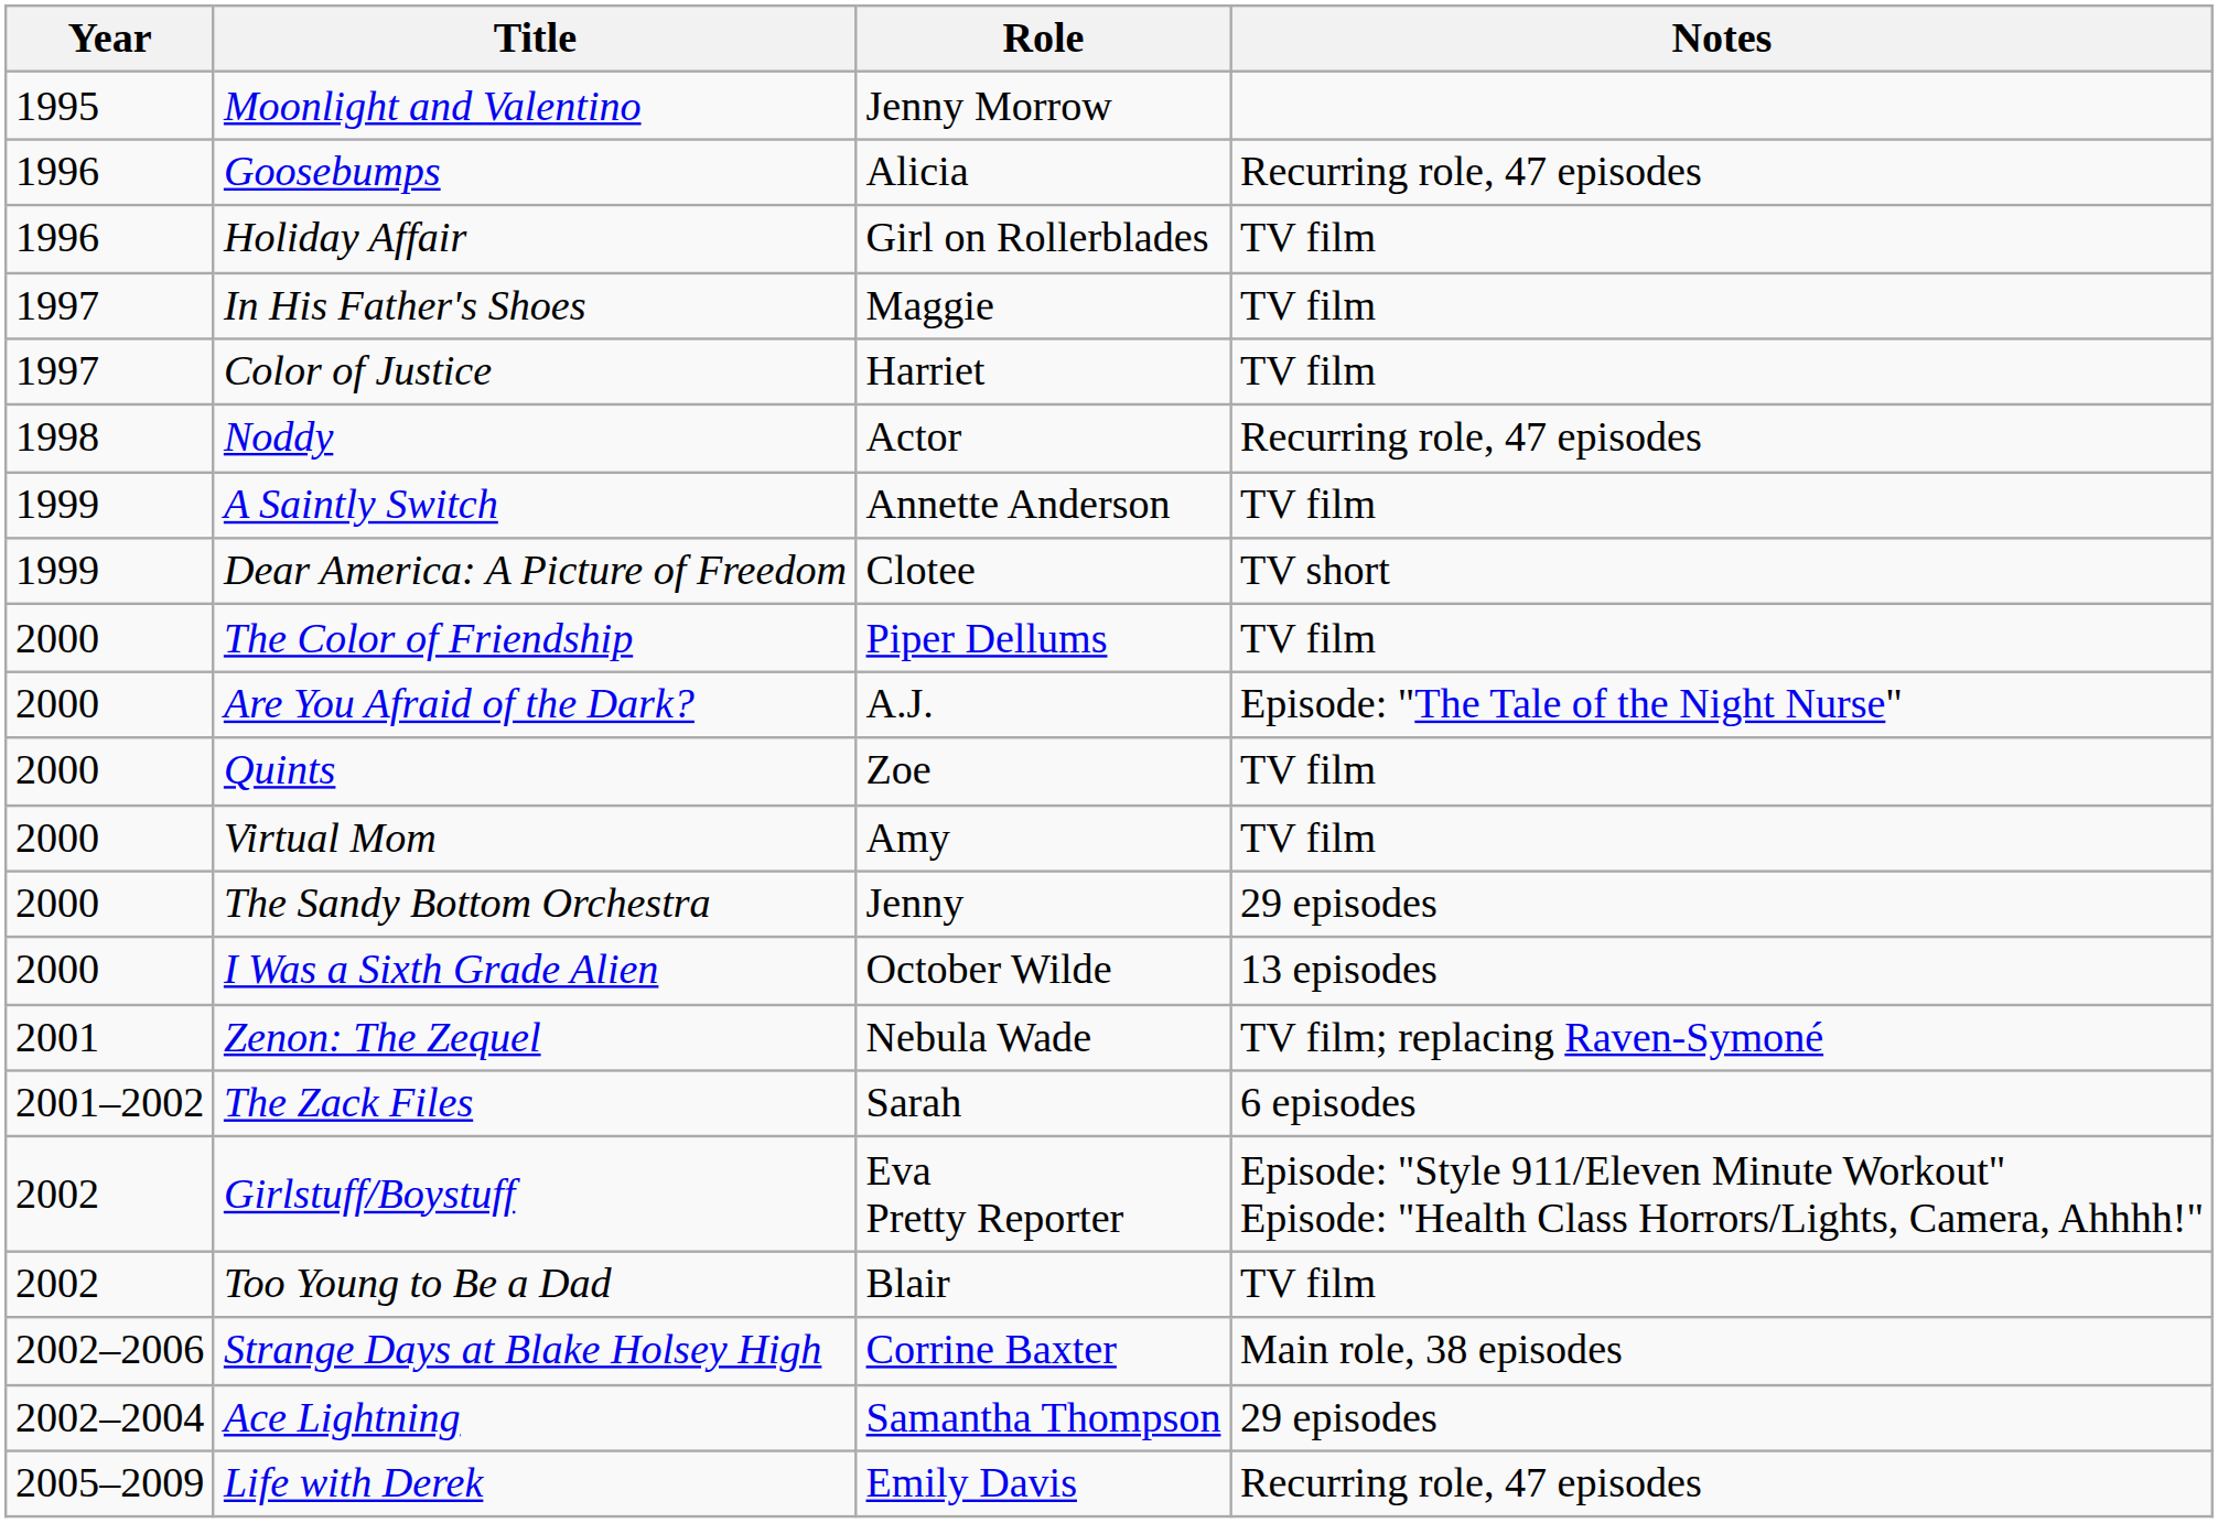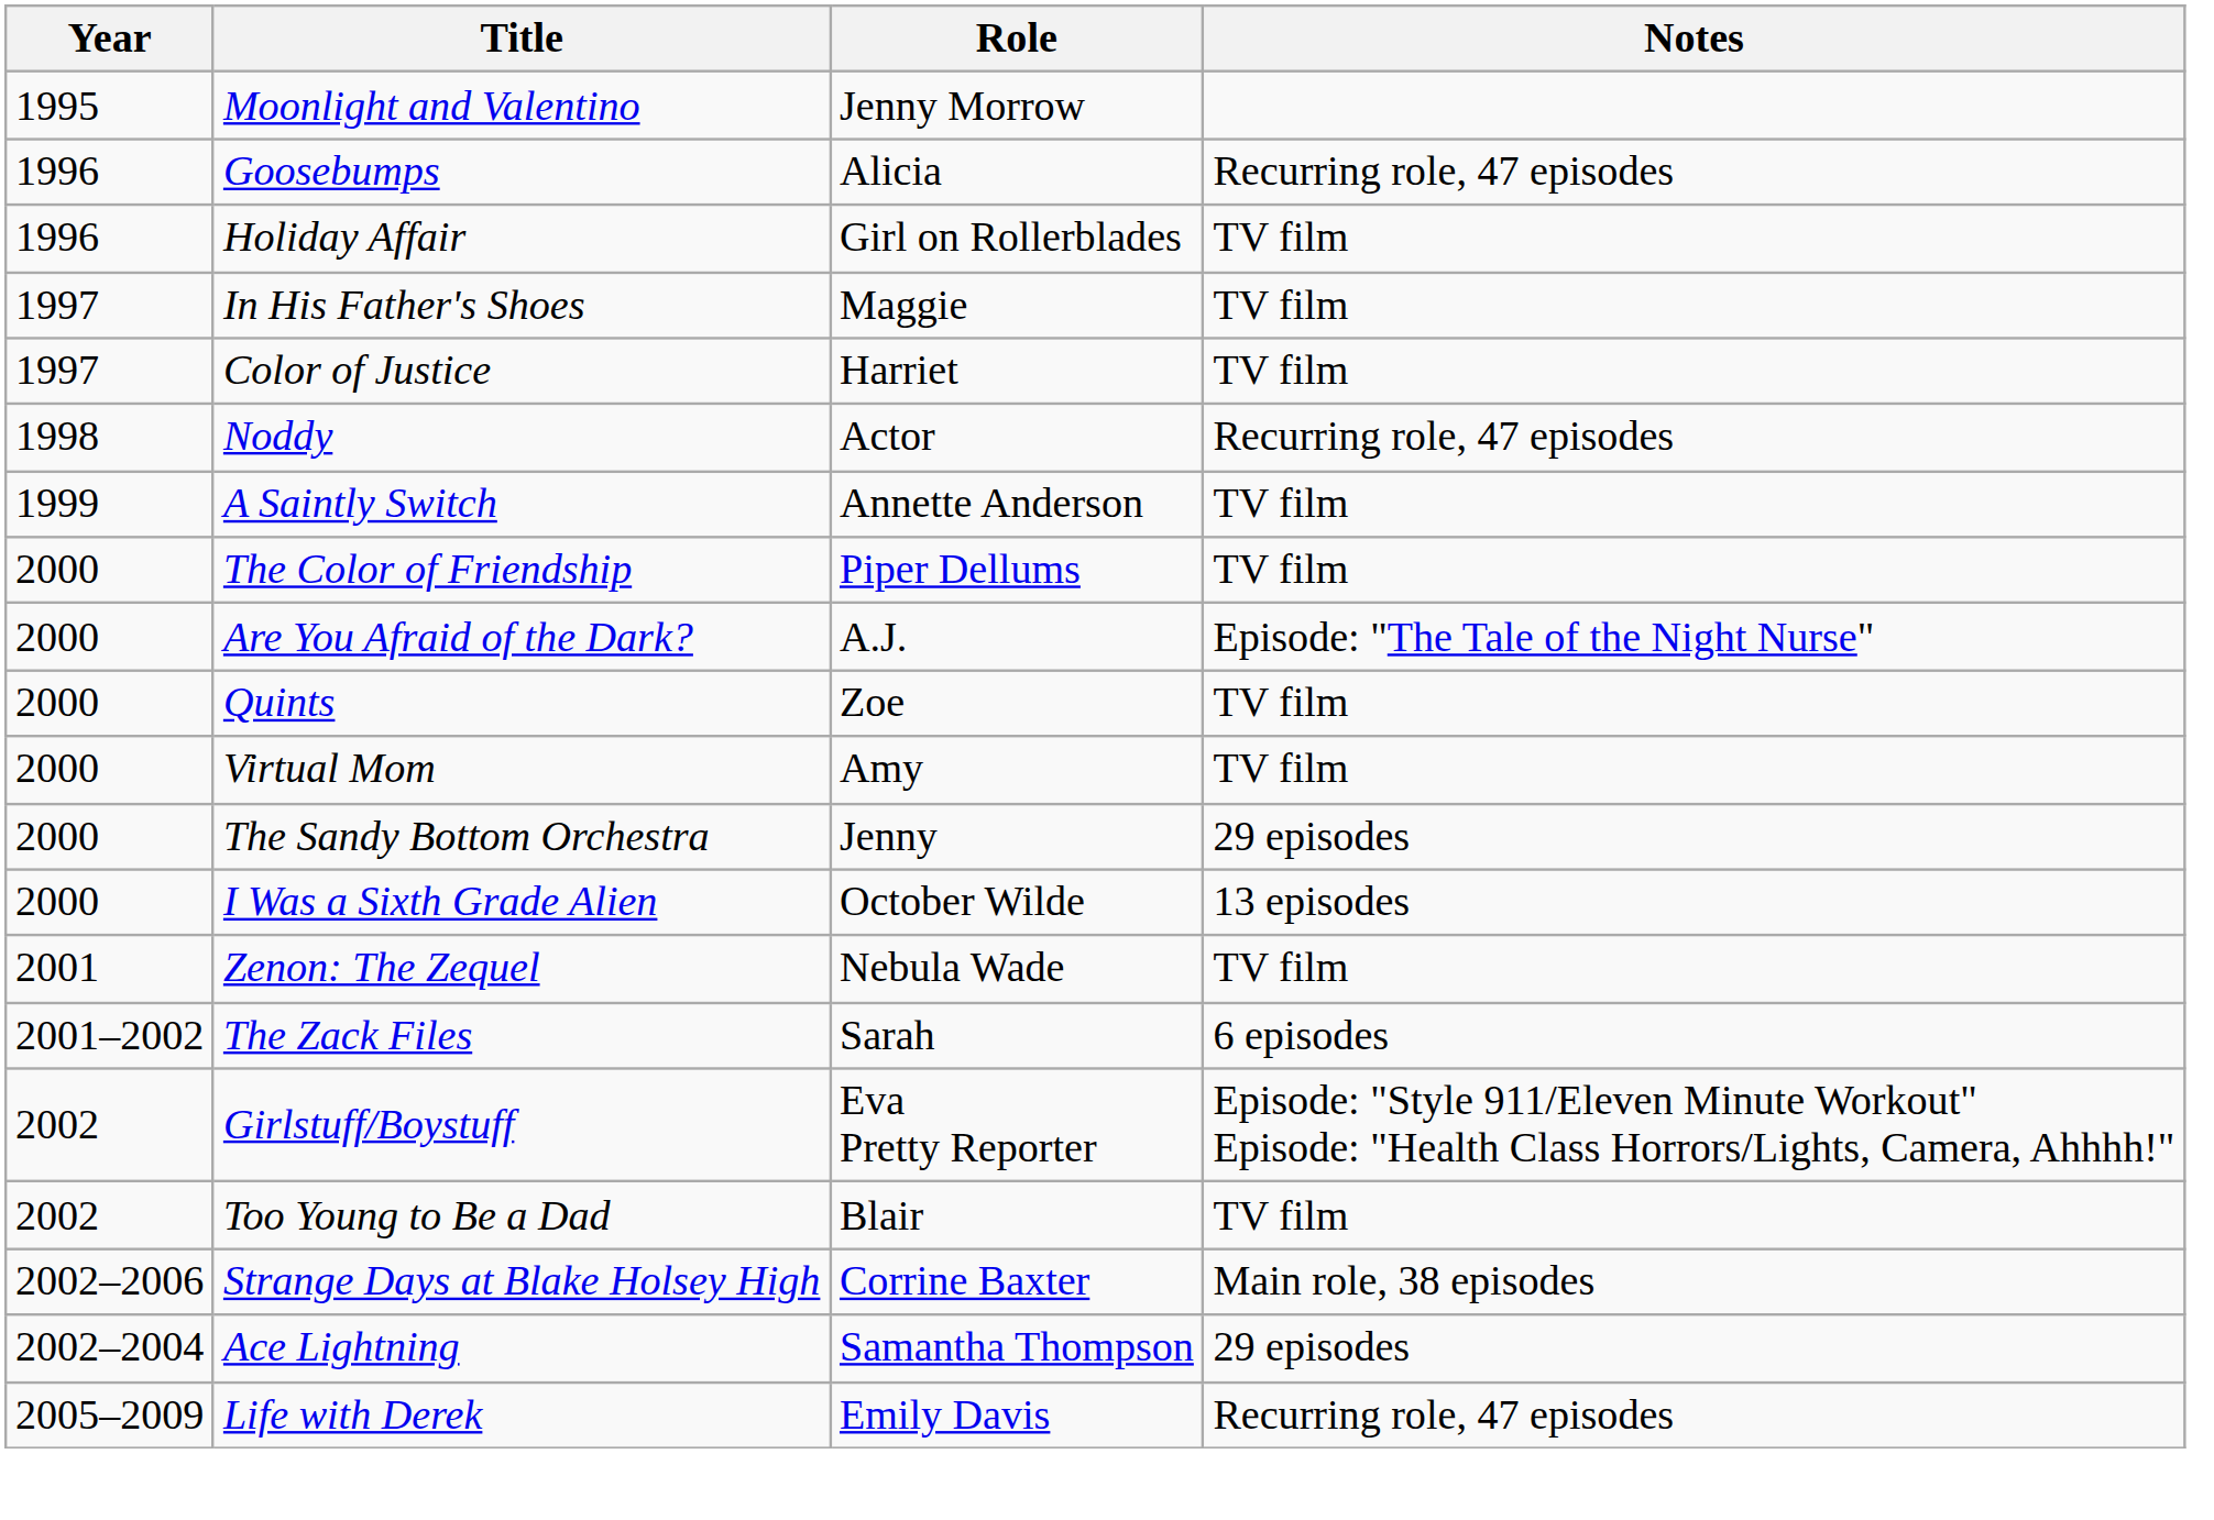- row: 1999 | Dear America: A Picture of Freedom | Clotee | TV short
Zenon: The Zequel | Notes: TV film; replacing Raven-Symoné -> TV film
